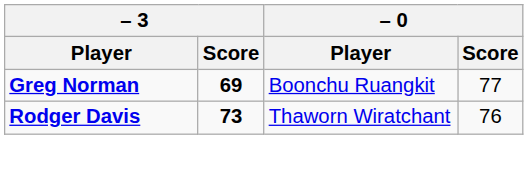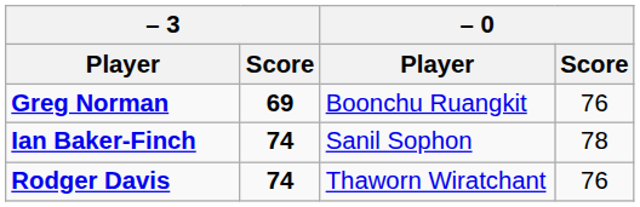Greg Norman | – 0 / Score: 77 -> 76
+ row: Ian Baker-Finch | 74 | Sanil Sophon | 78
Rodger Davis | – 3 / Score: 73 -> 74
